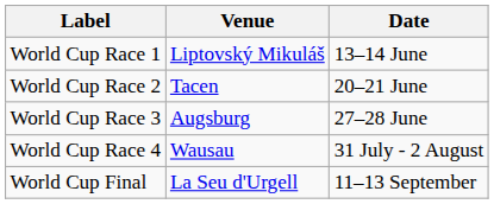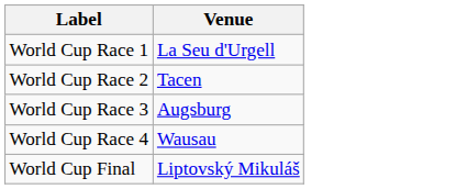- column: Date | 13–14 June | 20–21 June | 27–28 June | 31 July - 2 August | 11–13 September
World Cup Race 1 | Venue: Liptovský Mikuláš -> La Seu d'Urgell
World Cup Final | Venue: La Seu d'Urgell -> Liptovský Mikuláš
